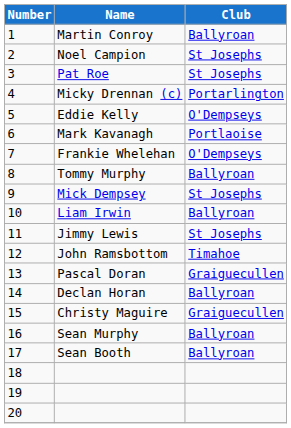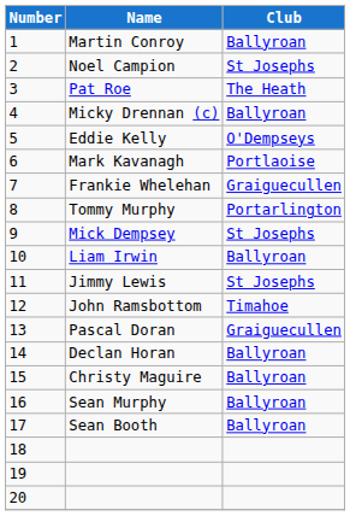Pat Roe | Club: St Josephs -> The Heath
Micky Drennan (c) | Club: Portarlington -> Ballyroan
Frankie Whelehan | Club: O'Dempseys -> Graiguecullen
Tommy Murphy | Club: Ballyroan -> Portarlington
Christy Maguire | Club: Graiguecullen -> Ballyroan
